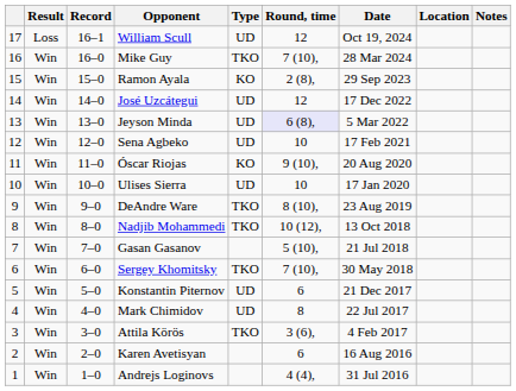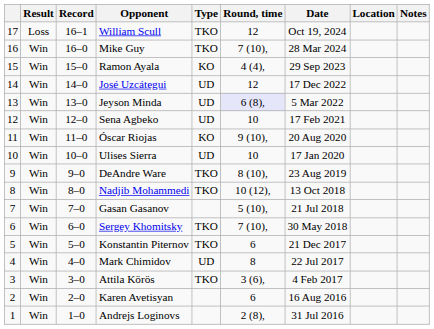William Scull | Type: UD -> TKO
Ramon Ayala | Round, time: 2 (8), -> 4 (4),
Konstantin Piternov | Type: UD -> TKO
Andrejs Loginovs | Round, time: 4 (4), -> 2 (8),
